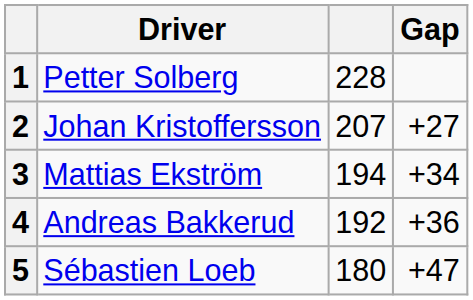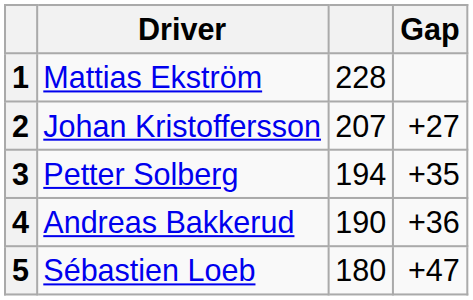1 | Driver: Petter Solberg -> Mattias Ekström
3 | Driver: Mattias Ekström -> Petter Solberg
3 | Gap: +34 -> +35
4 | column 3: 192 -> 190
